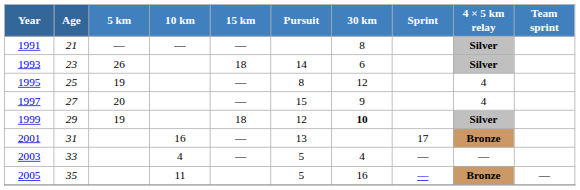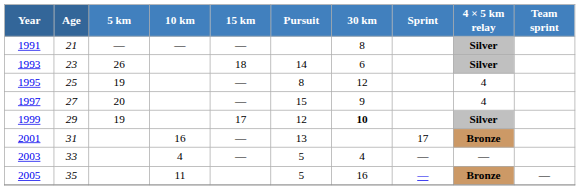1999 | 15 km: 18 -> 17
